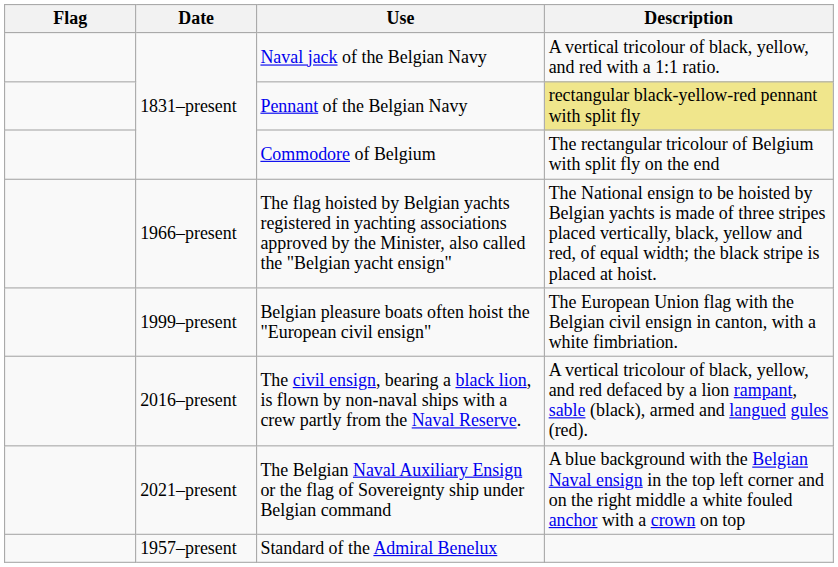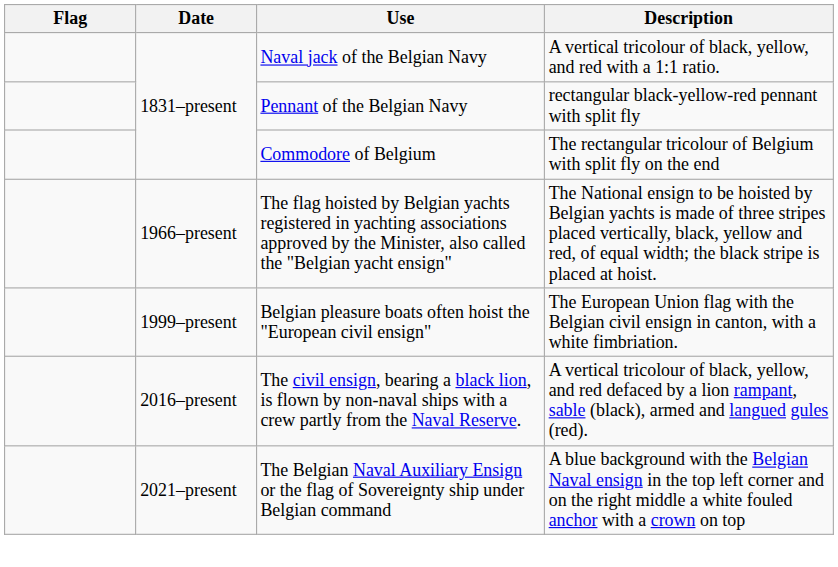Pennant of the Belgian Navy | Description: khaki background -> no background
- row: 1957–present | Standard of the Admiral Benelux
